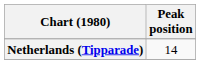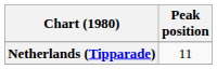Netherlands (Tipparade) | Peak position: 14 -> 11
